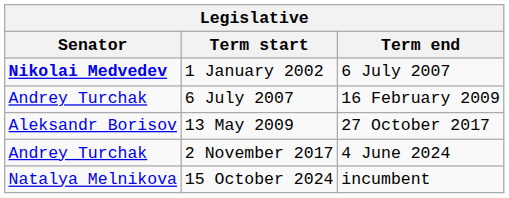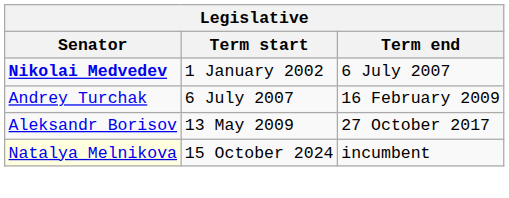- row: Andrey Turchak | 2 November 2017 | 4 June 2024
15 October 2024 | Senator: no background -> lightyellow background
